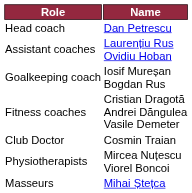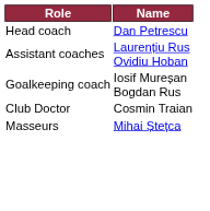- row: Fitness coaches | Cristian Dragotă Andrei Dăngulea Vasile Demeter
- row: Physiotherapists | Mircea Nuțescu Viorel Boncoi
